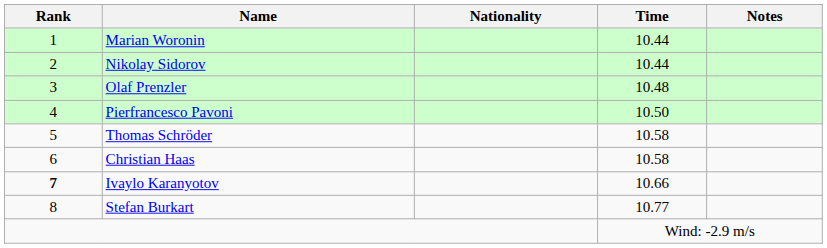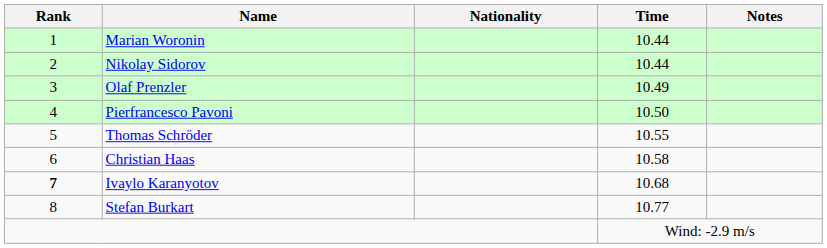Olaf Prenzler | Time: 10.48 -> 10.49
Thomas Schröder | Time: 10.58 -> 10.55
Ivaylo Karanyotov | Time: 10.66 -> 10.68
